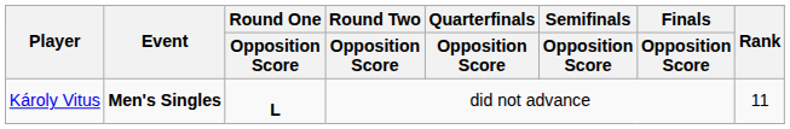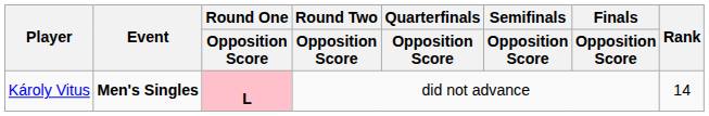Károly Vitus | Round One / Opposition Score: no background -> pink background
Károly Vitus | Rank: 11 -> 14
